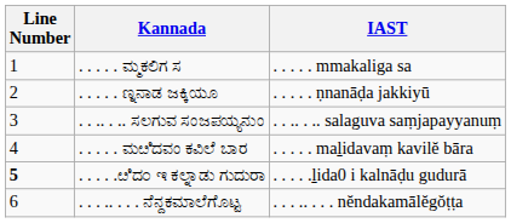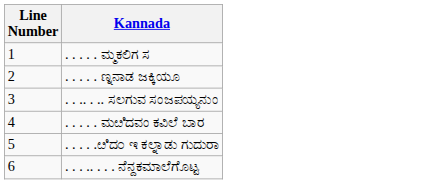- column: IAST | . . . . . mmakaliga sa | . . . . . ṇnanāḍa jakkiyū | . . .. . .. salaguva saṃjapayyanuṃ | . . . . . maḻidavaṃ kavilĕ bāra | . . . . .ḻida0 i kalnāḍu gudurā | . . . .. . . . nĕndakamālĕgŏṭṭa
. . . . .ೞಿದ೦ ಇ ಕಲ್ನಾಡು ಗುದುರಾ | Line Number: bold -> normal
